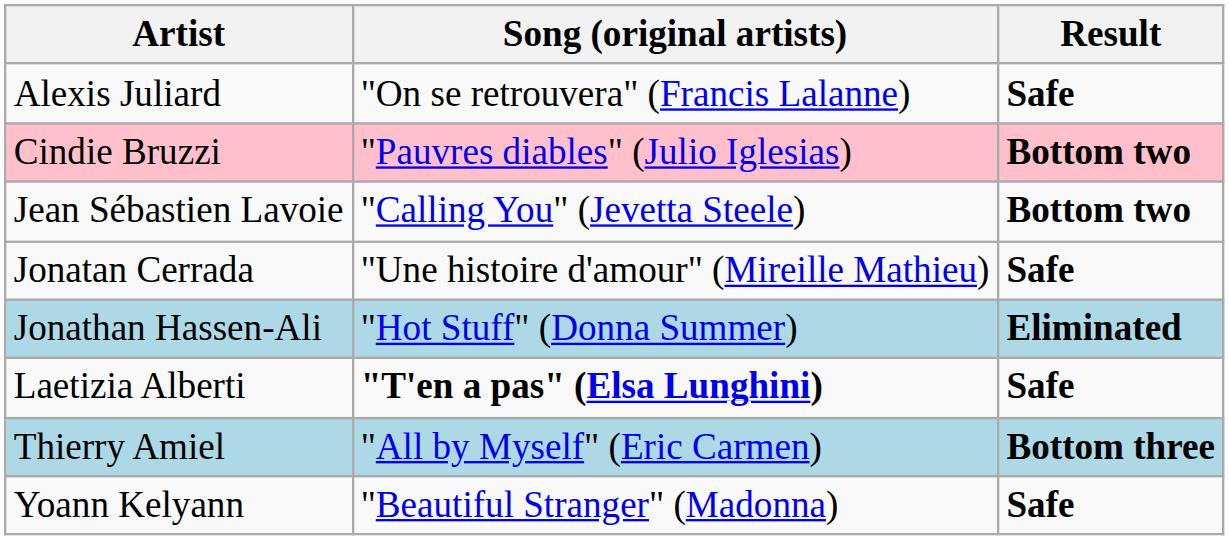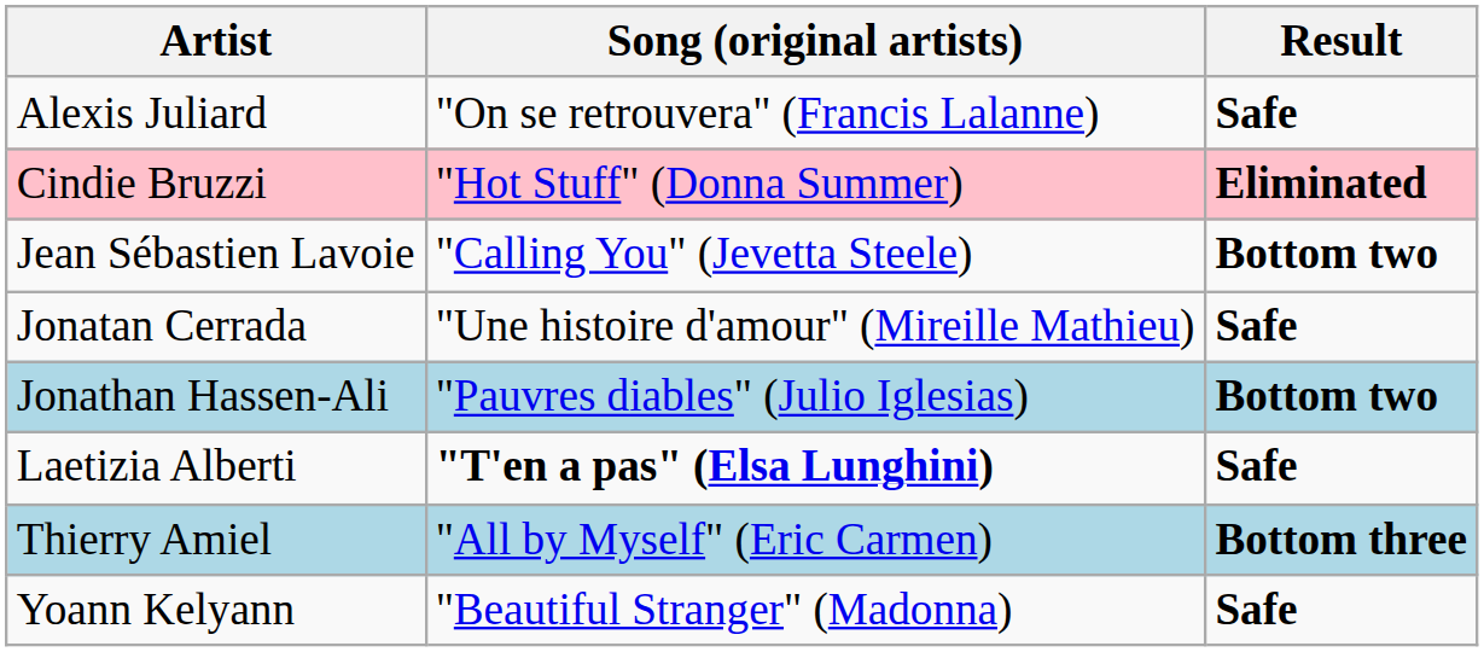Cindie Bruzzi | Song (original artists): "Pauvres diables" (Julio Iglesias) -> "Hot Stuff" (Donna Summer)
Cindie Bruzzi | Result: Bottom two -> Eliminated
Jonathan Hassen-Ali | Song (original artists): "Hot Stuff" (Donna Summer) -> "Pauvres diables" (Julio Iglesias)
Jonathan Hassen-Ali | Result: Eliminated -> Bottom two
